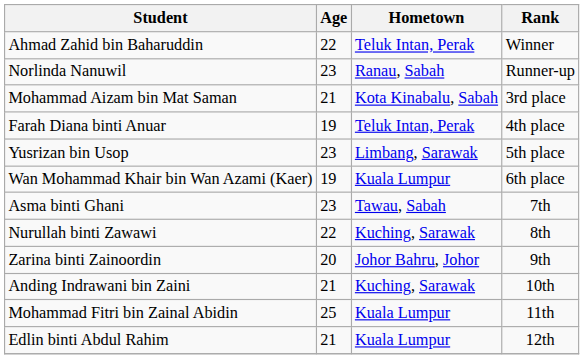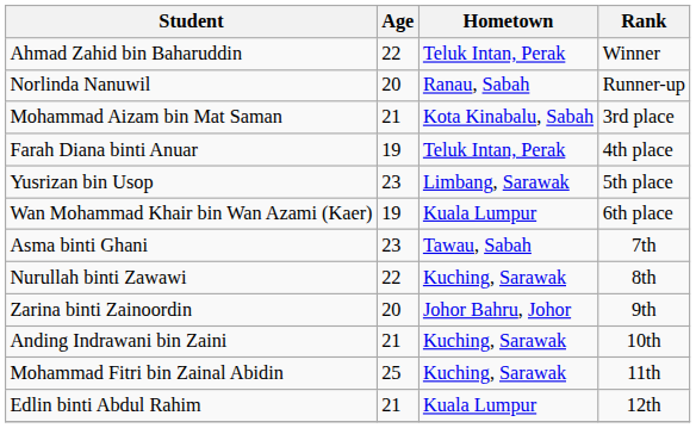Norlinda Nanuwil | Age: 23 -> 20
Mohammad Fitri bin Zainal Abidin | Hometown: Kuala Lumpur -> Kuching, Sarawak
